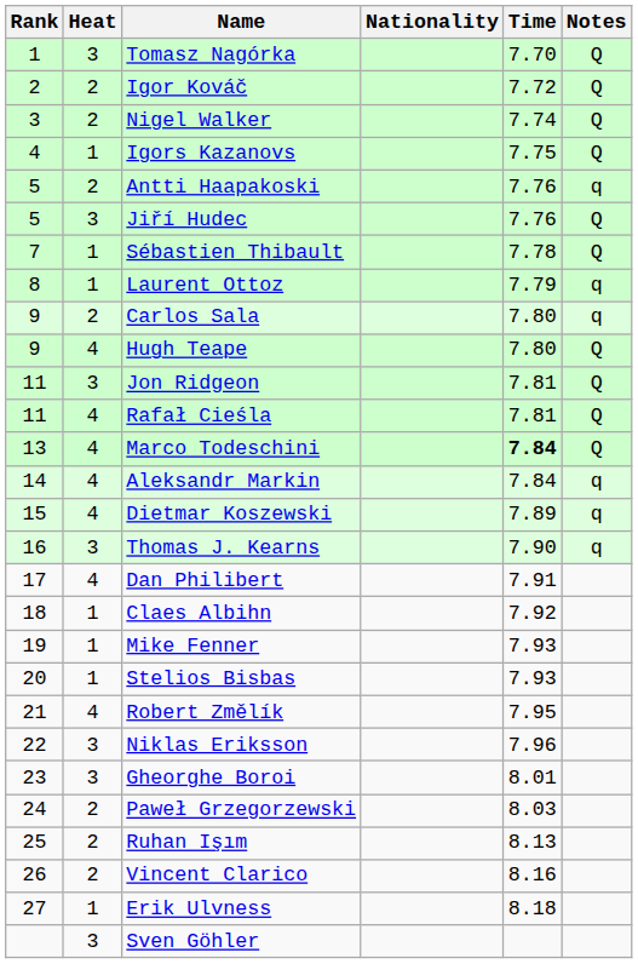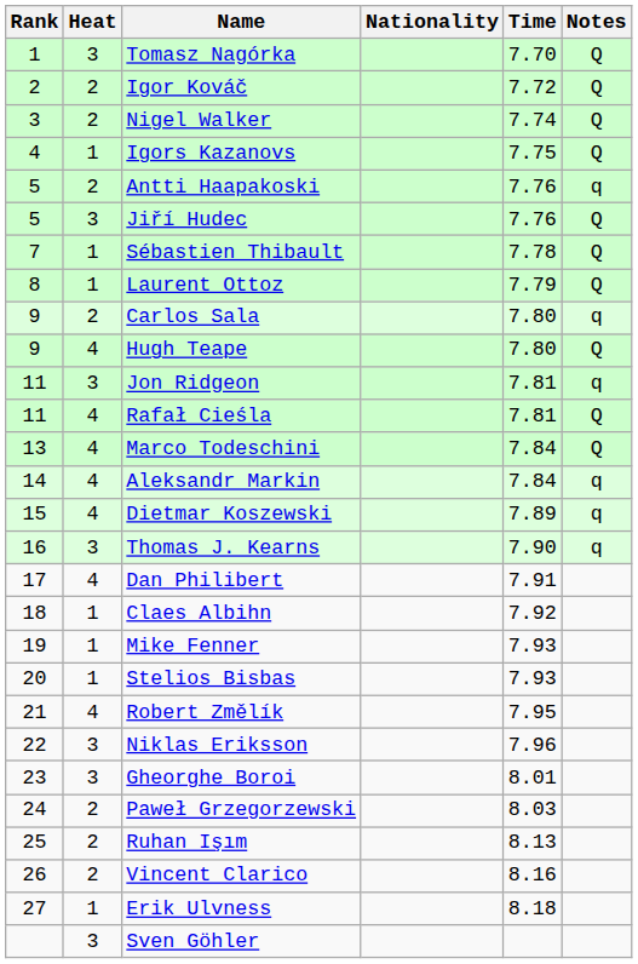Laurent Ottoz | Notes: q -> Q
Jon Ridgeon | Notes: Q -> q
Marco Todeschini | Time: bold -> normal
